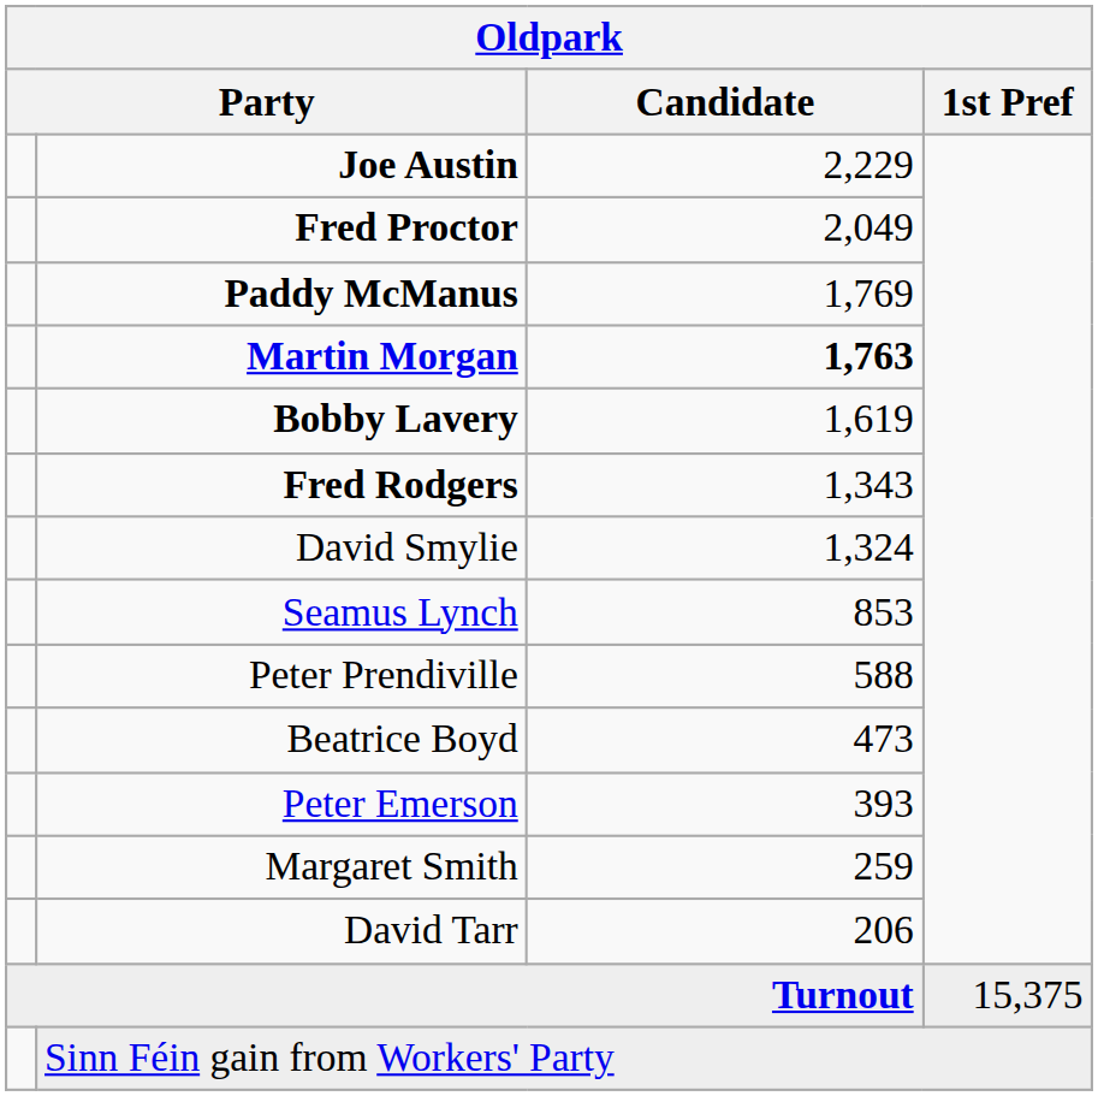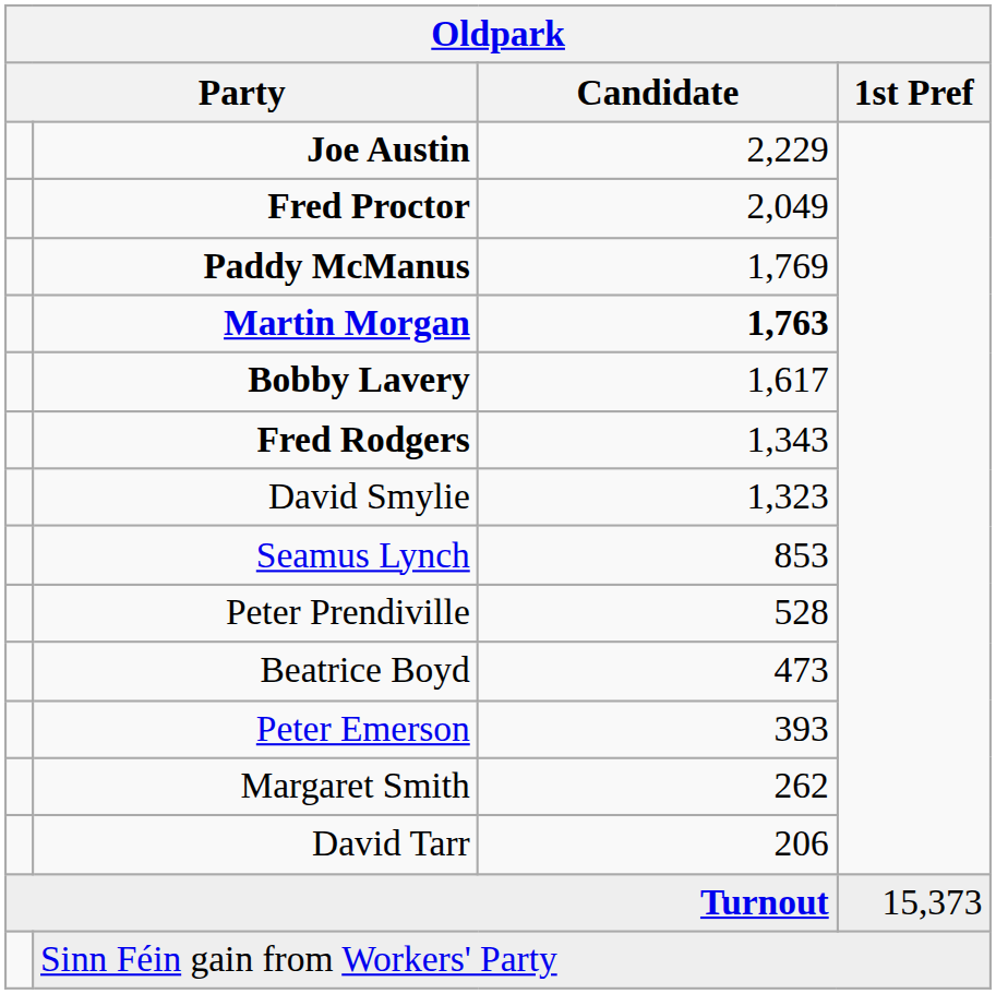Bobby Lavery | Candidate: 1,619 -> 1,617
David Smylie | Candidate: 1,324 -> 1,323
Peter Prendiville | Candidate: 588 -> 528
Margaret Smith | Candidate: 259 -> 262
Turnout | 1st Pref: 15,375 -> 15,373
